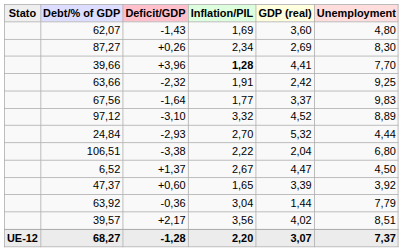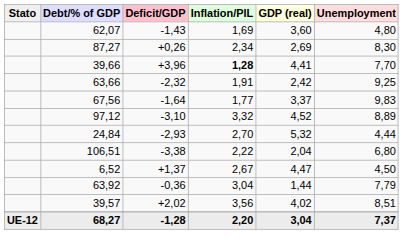- row: 47,37 | +0,60 | 1,65 | 3,39 | 3,92
39,57 | Deficit/GDP: +2,17 -> +2,02
68,27 | GDP (real): 3,07 -> 3,04
